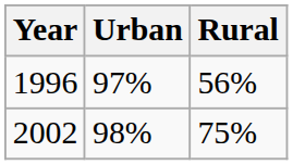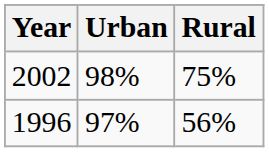rows swapped: 1996 <-> 2002
